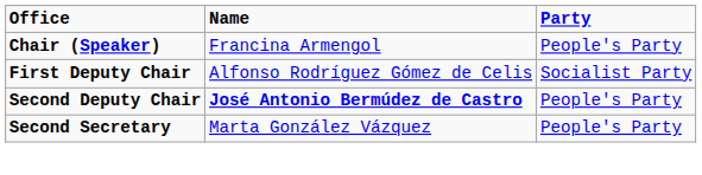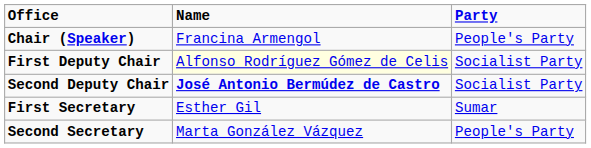First Deputy Chair | Name: no background -> lightyellow background
Second Deputy Chair | Party: People's Party -> Socialist Party
+ row: First Secretary | Esther Gil | Sumar
